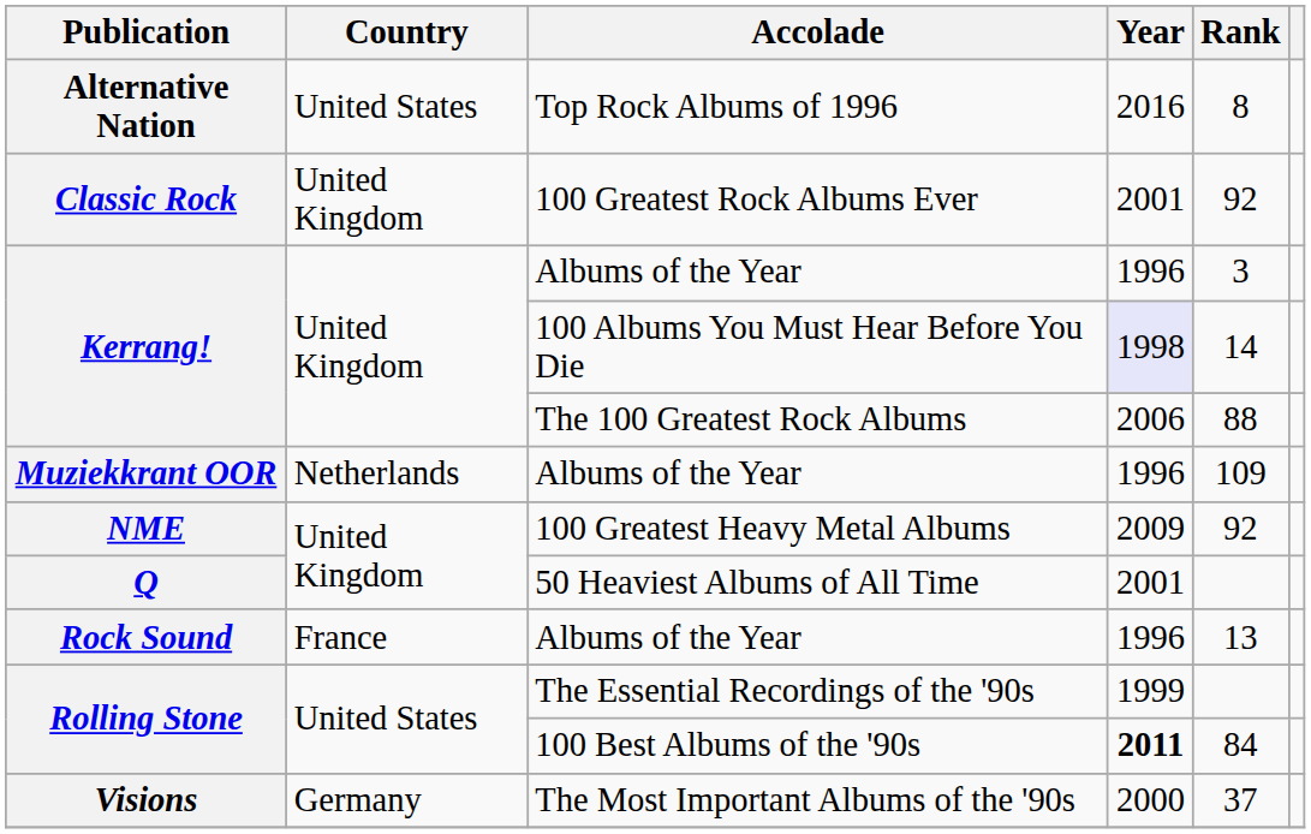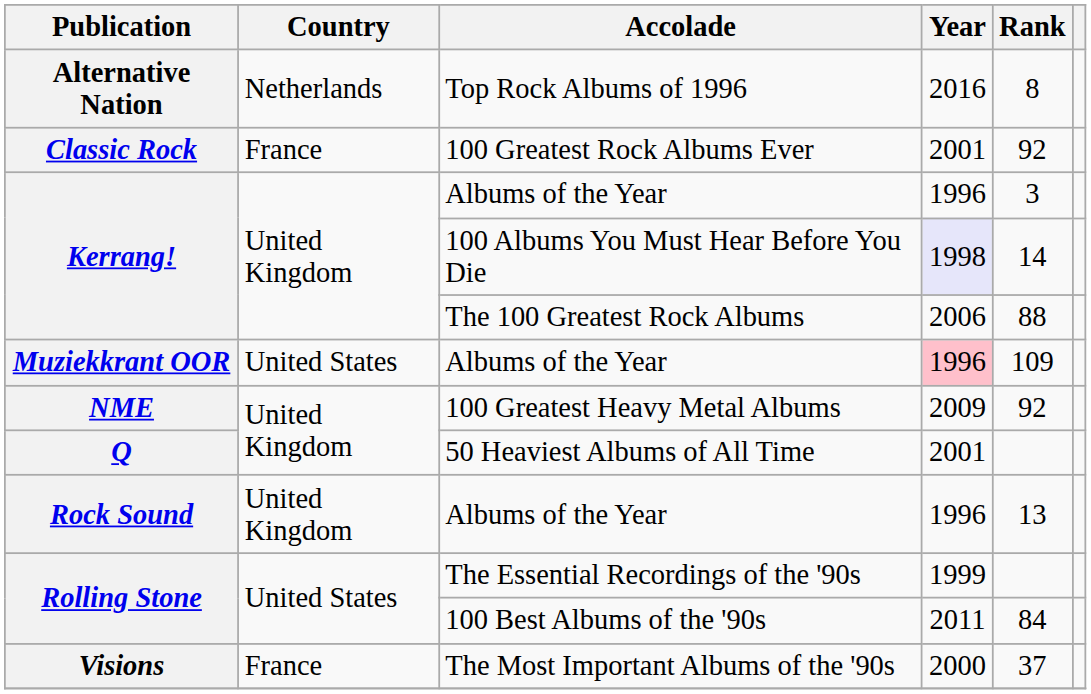Top Rock Albums of 1996 | Country: United States -> Netherlands
100 Greatest Rock Albums Ever | Country: United Kingdom -> France
Muziekkrant OOR / Albums of the Year | Country: Netherlands -> United States
Muziekkrant OOR / Albums of the Year | Year: no background -> pink background
Rock Sound / Albums of the Year | Country: France -> United Kingdom
100 Best Albums of the '90s | Year: bold -> normal
The Most Important Albums of the '90s | Country: Germany -> France
